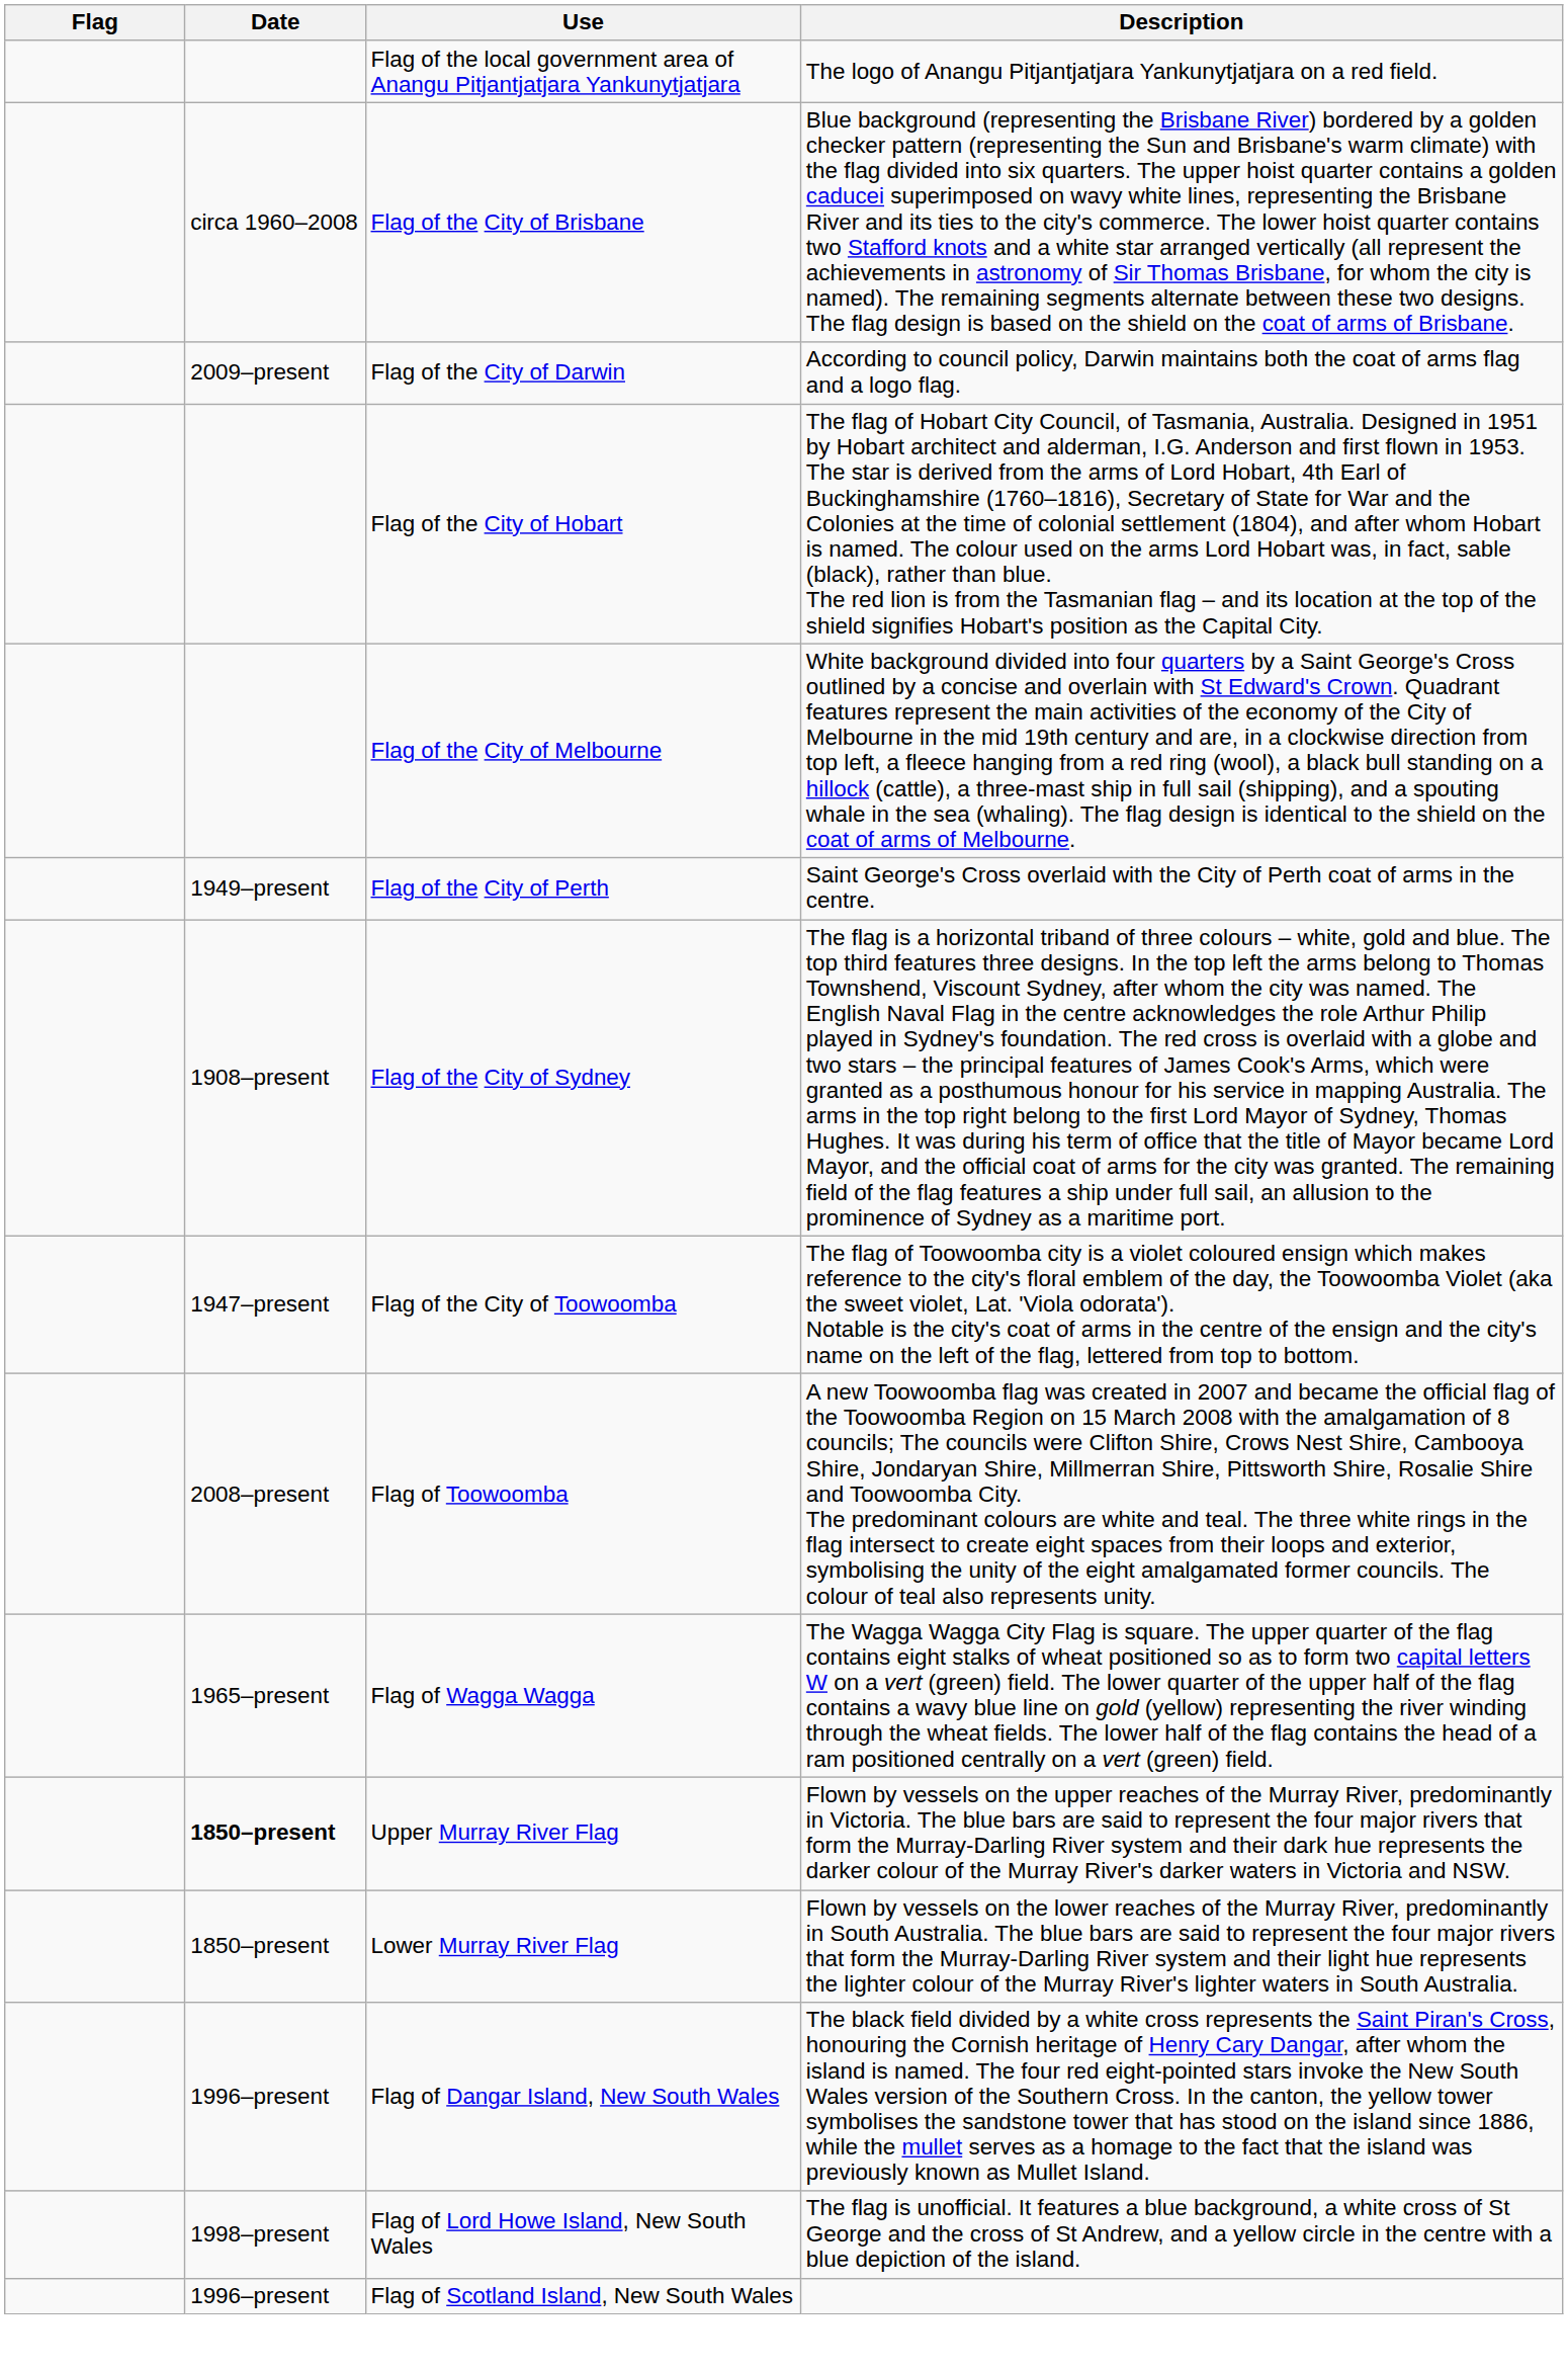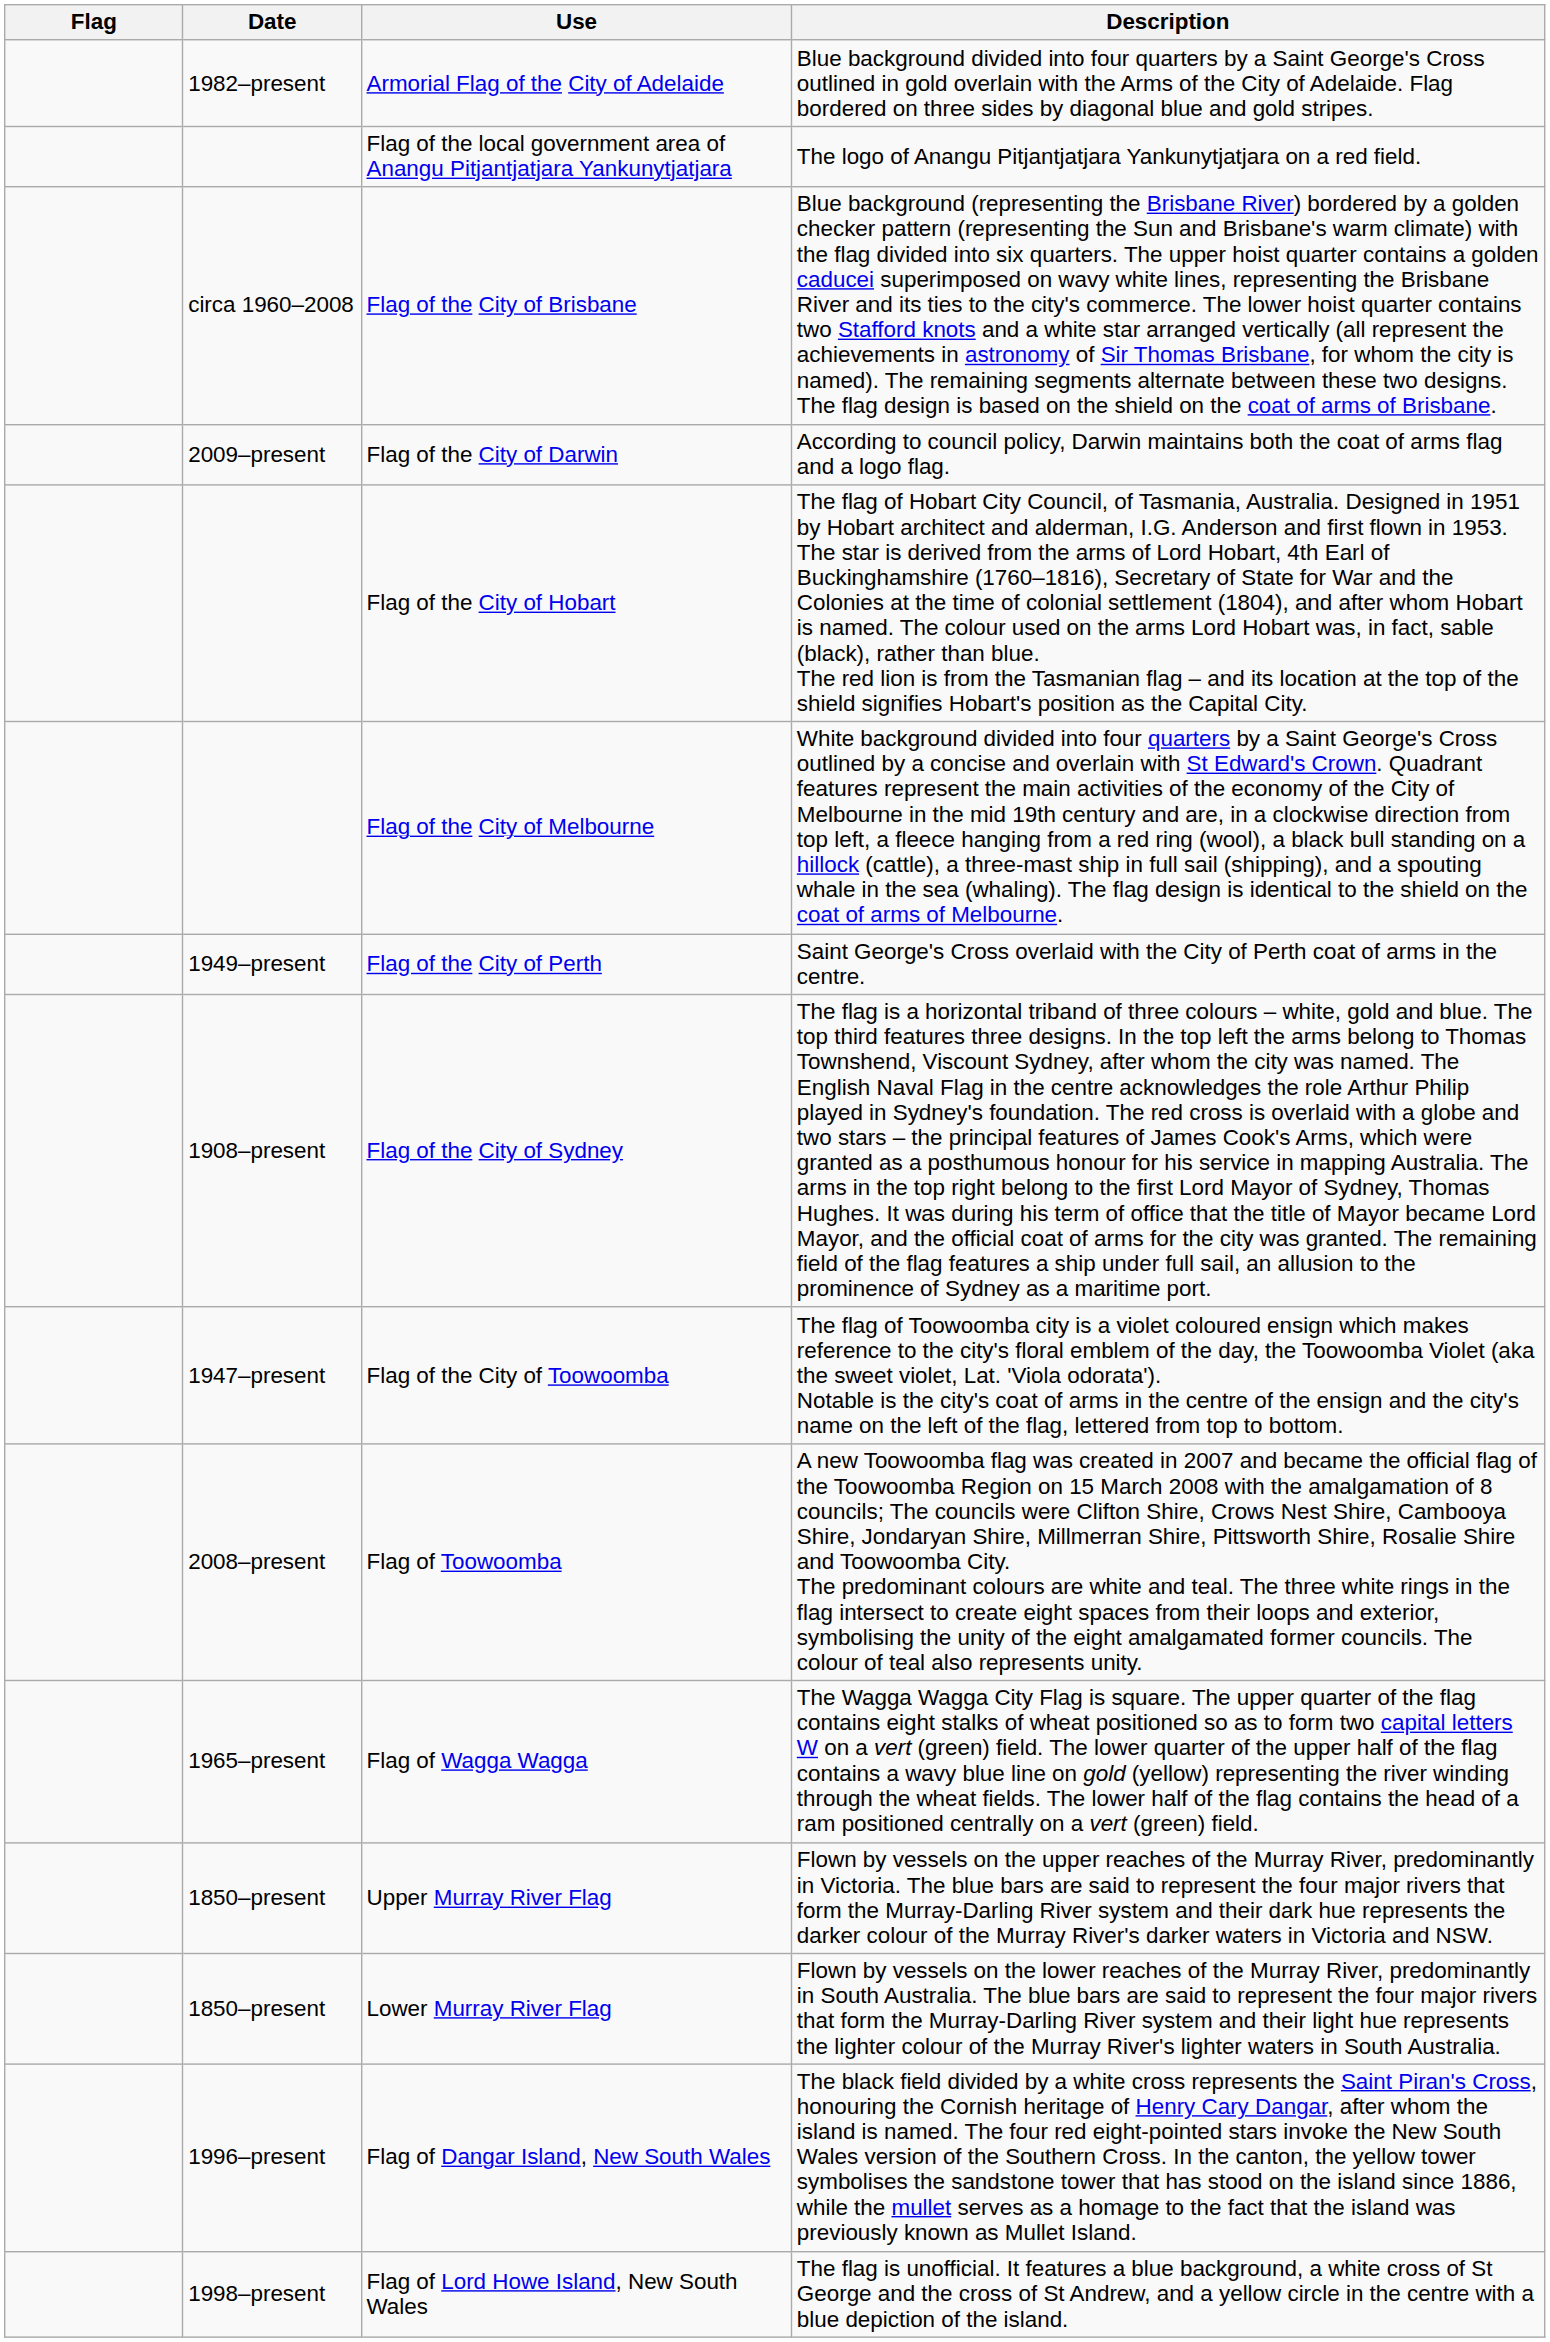+ row: 1982–present | Armorial Flag of the City of Adelaide | Blue background divided into four quarters by a Saint George's Cross outlined in gold overlain with the Arms of the City of Adelaide. Flag bordered on three sides by diagonal blue and gold stripes.
Upper Murray River Flag | Date: bold -> normal
- row: 1996–present | Flag of Scotland Island, New South Wales
